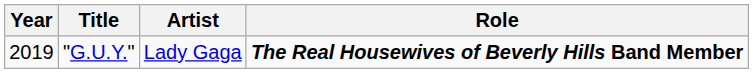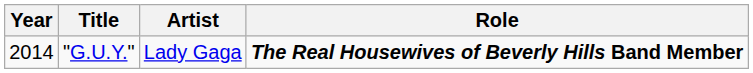"G.U.Y." | Year: 2019 -> 2014
